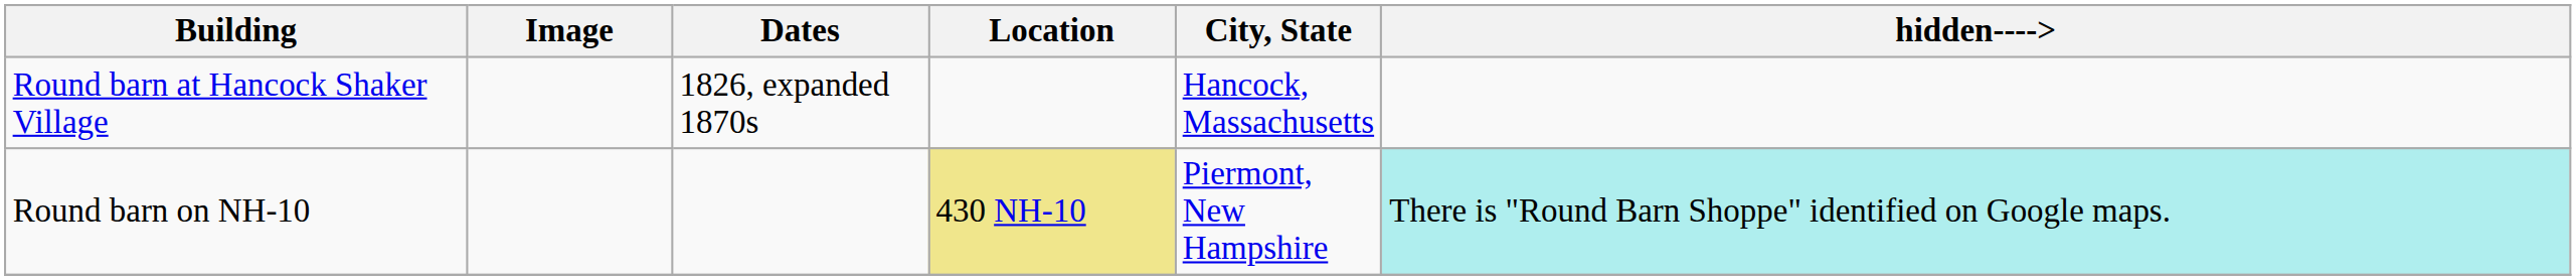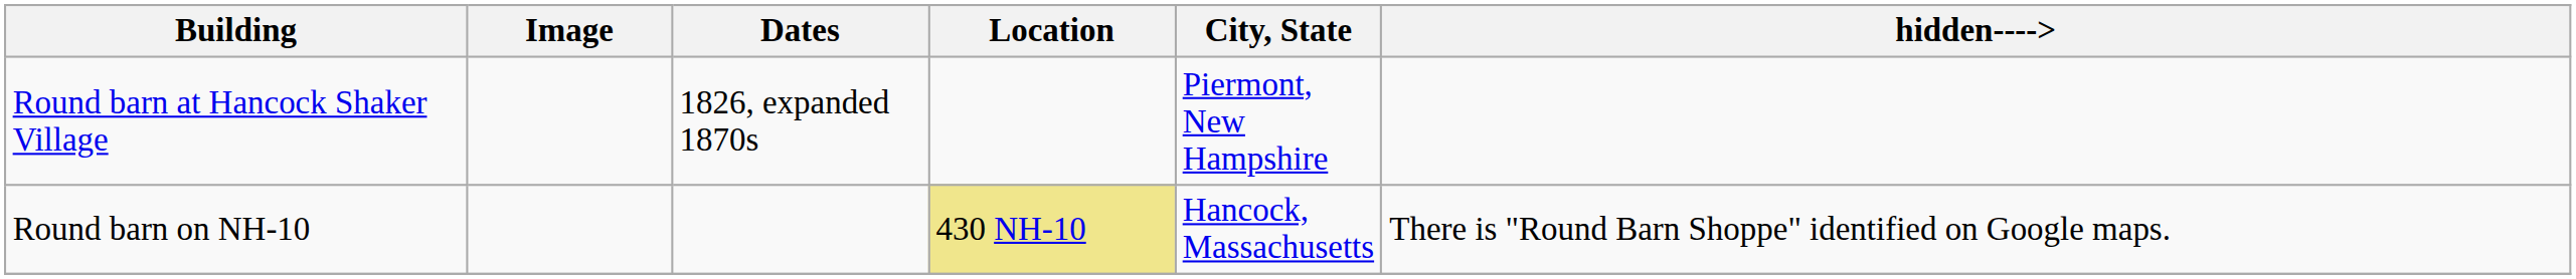Round barn at Hancock Shaker Village | City, State: Hancock, Massachusetts -> Piermont, New Hampshire
Round barn on NH-10 | City, State: Piermont, New Hampshire -> Hancock, Massachusetts
Round barn on NH-10 | hidden---->: paleturquoise background -> no background
